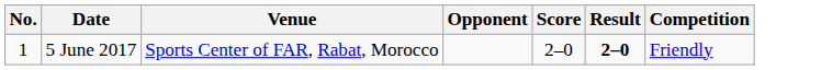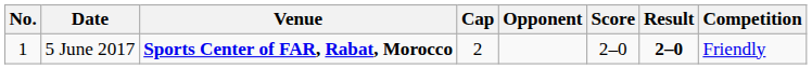+ column: Cap | 2
5 June 2017 | Venue: normal -> bold
